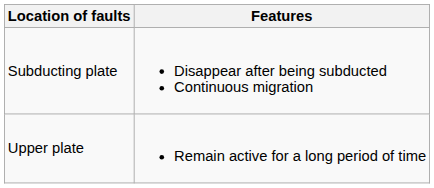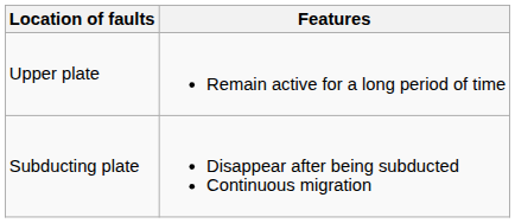rows swapped: Upper plate <-> Subducting plate
